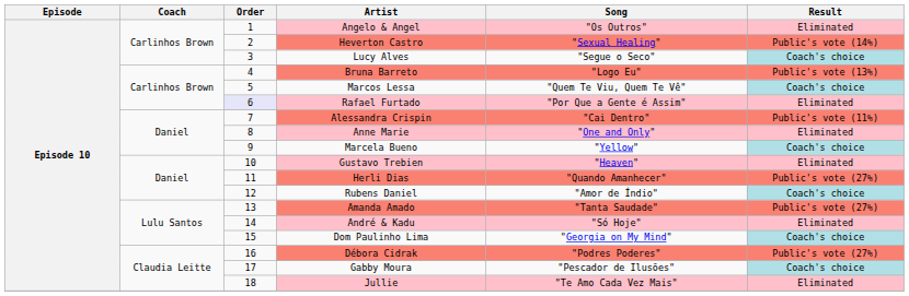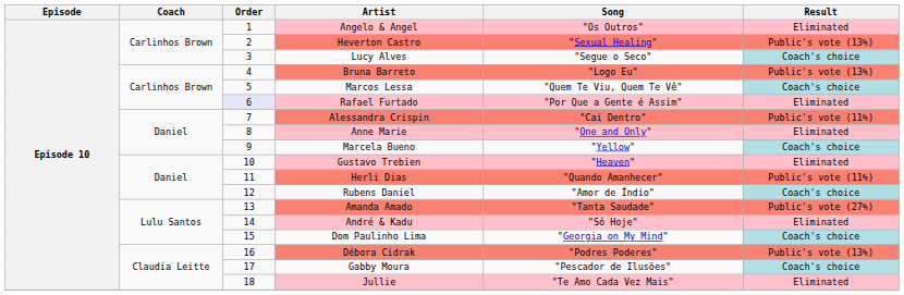Heverton Castro | Result: Public's vote (14%) -> Public's vote (13%)
Herli Dias | Result: Public's vote (27%) -> Public's vote (11%)
Débora Cidrak | Result: Public's vote (27%) -> Public's vote (13%)
